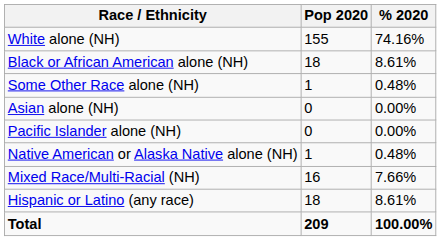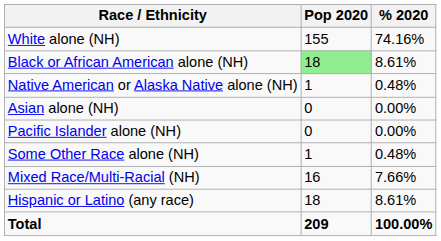Black or African American alone (NH) | Pop 2020: no background -> lightgreen background
rows swapped: Native American or Alaska Native alone (NH) <-> Some Other Race alone (NH)
